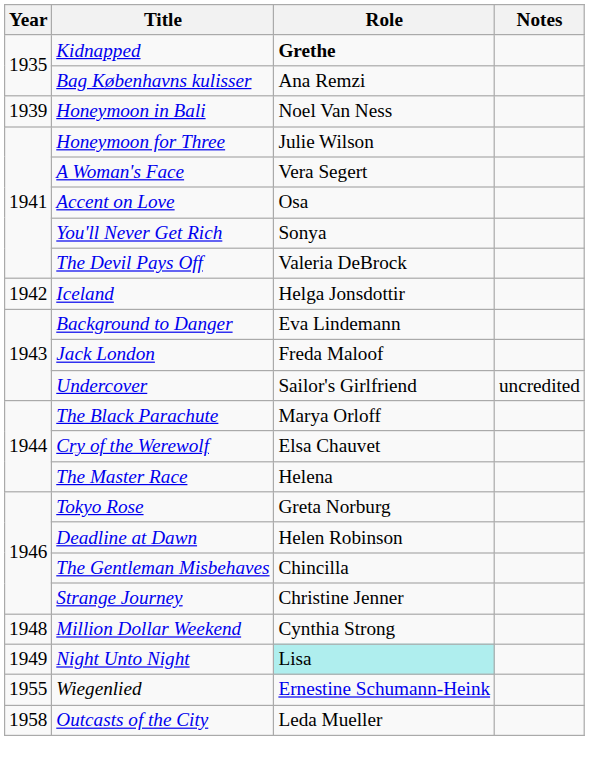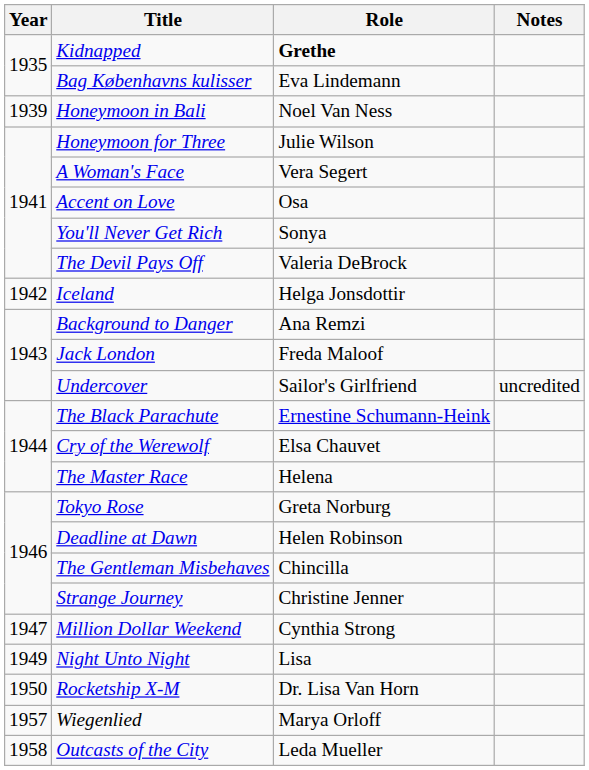Bag Københavns kulisser | Role: Ana Remzi -> Eva Lindemann
Background to Danger | Role: Eva Lindemann -> Ana Remzi
The Black Parachute | Role: Marya Orloff -> Ernestine Schumann-Heink
Million Dollar Weekend | Year: 1948 -> 1947
Night Unto Night | Role: paleturquoise background -> no background
+ row: 1950 | Rocketship X-M | Dr. Lisa Van Horn
Wiegenlied | Year: 1955 -> 1957
Wiegenlied | Role: Ernestine Schumann-Heink -> Marya Orloff
